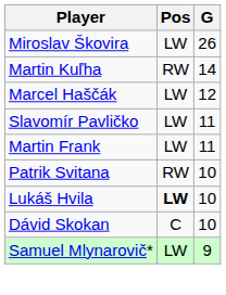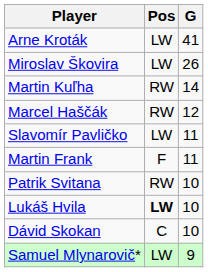+ row: Arne Kroták | LW | 41
Marcel Haščák | Pos: LW -> RW
Martin Frank | Pos: LW -> F
